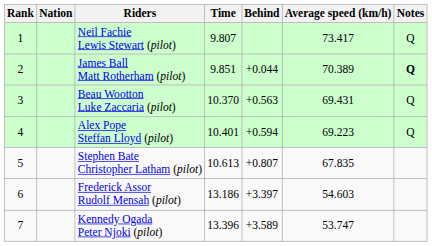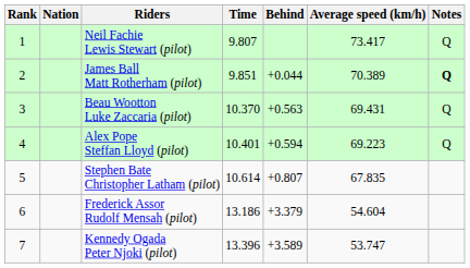Stephen Bate Christopher Latham (pilot) | Time: 10.613 -> 10.614
Frederick Assor Rudolf Mensah (pilot) | Behind: +3.397 -> +3.379
Frederick Assor Rudolf Mensah (pilot) | Average speed (km/h): 54.603 -> 54.604
